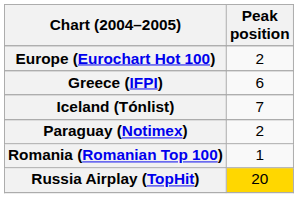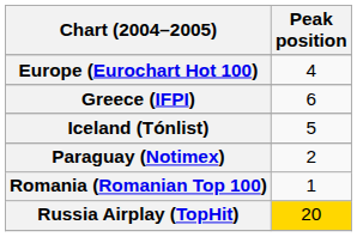Europe (Eurochart Hot 100) | Peak position: 2 -> 4
Iceland (Tónlist) | Peak position: 7 -> 5
